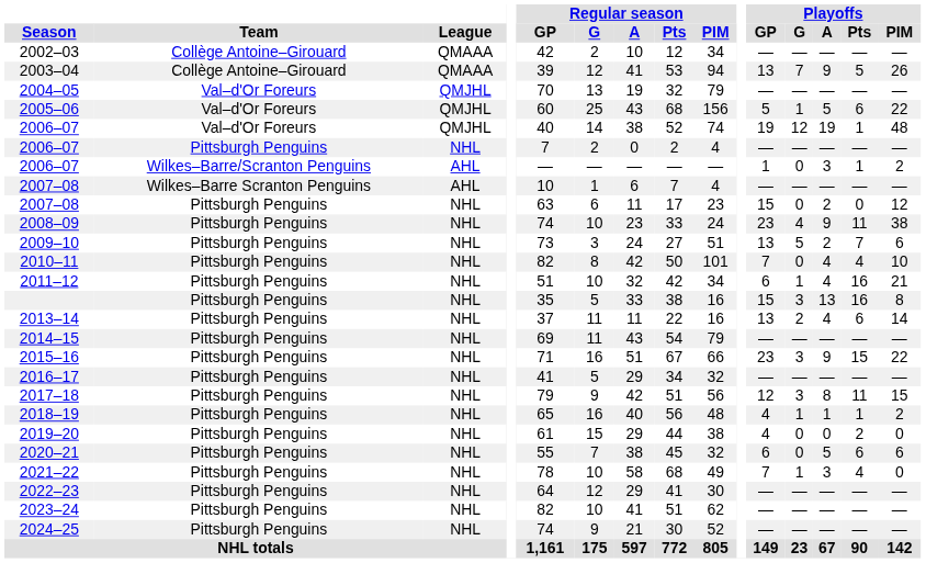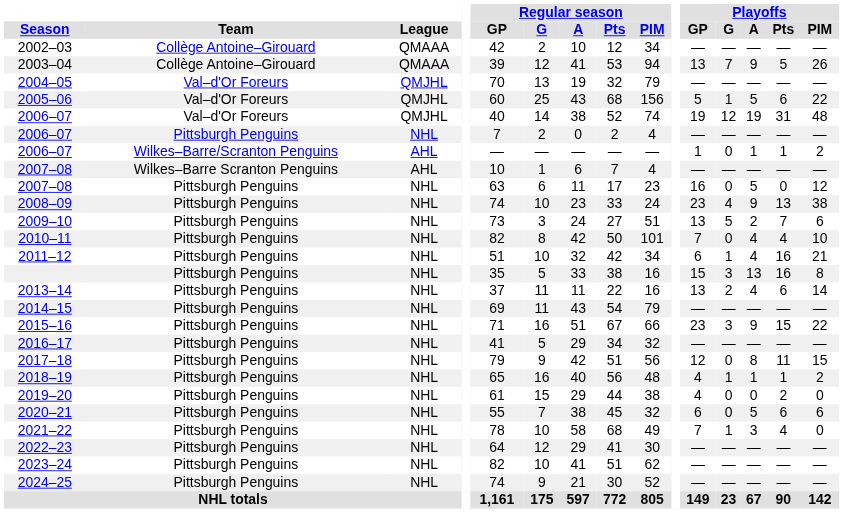2006–07 / Val–d'Or Foreurs | Playoffs / Pts: 1 -> 31
2006–07 / Wilkes–Barre/Scranton Penguins | Playoffs / A: 3 -> 1
2007–08 / Pittsburgh Penguins | Playoffs / GP: 15 -> 16
2007–08 / Pittsburgh Penguins | Playoffs / A: 2 -> 5
2008–09 | Playoffs / Pts: 11 -> 13
2017–18 | Playoffs / G: 3 -> 0
